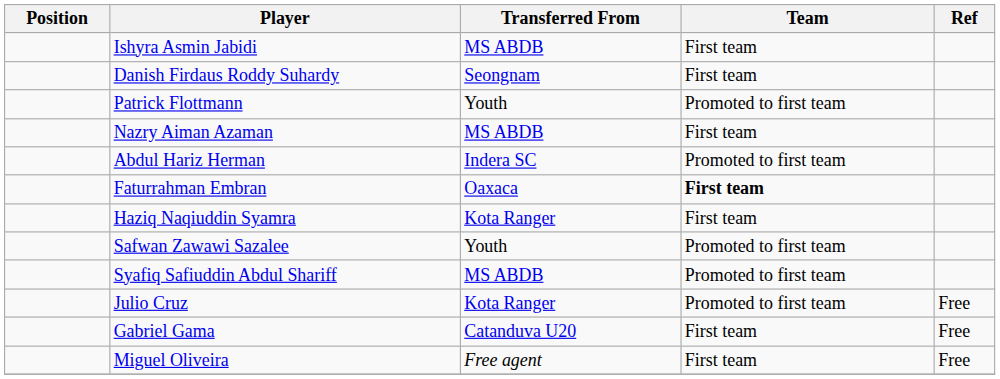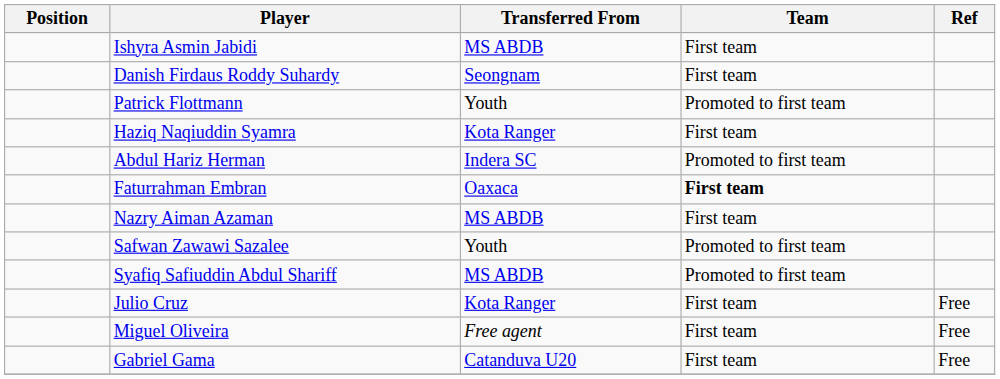rows swapped: Nazry Aiman Azaman <-> Haziq Naqiuddin Syamra
Julio Cruz | Team: Promoted to first team -> First team
rows swapped: Gabriel Gama <-> Miguel Oliveira
